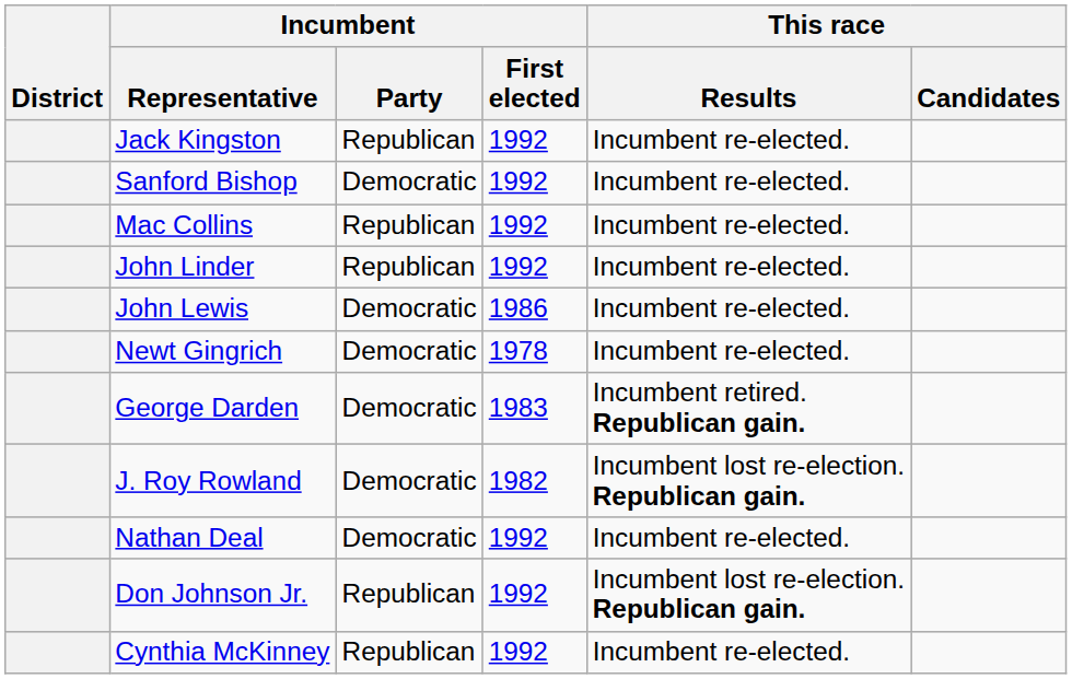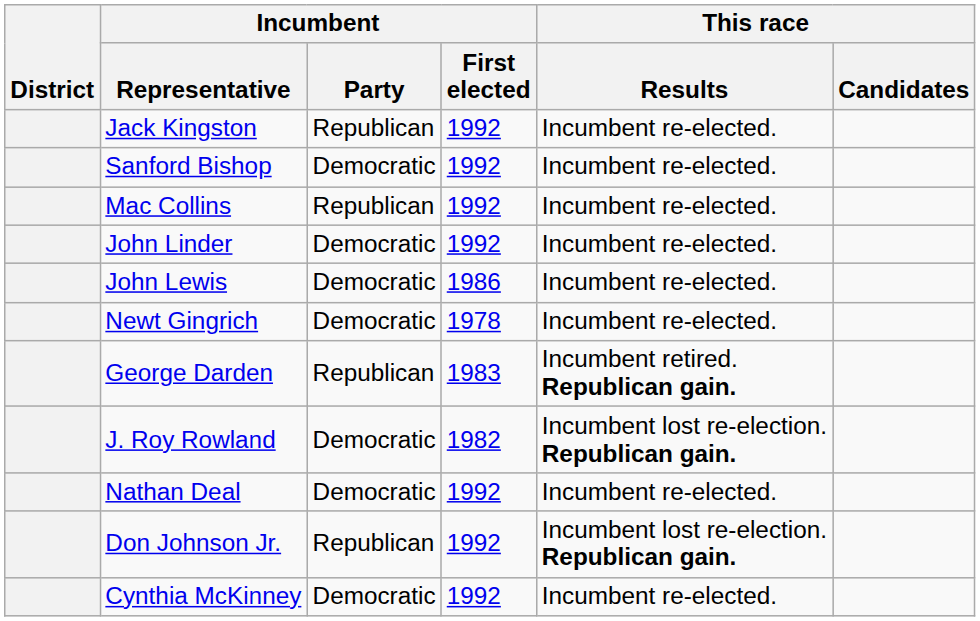John Linder | Incumbent / Party: Republican -> Democratic
George Darden | Incumbent / Party: Democratic -> Republican
Cynthia McKinney | Incumbent / Party: Republican -> Democratic
